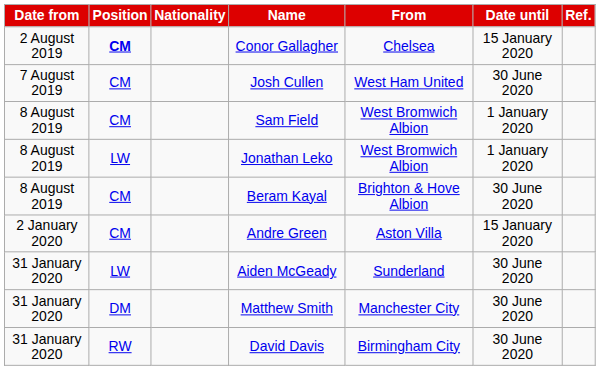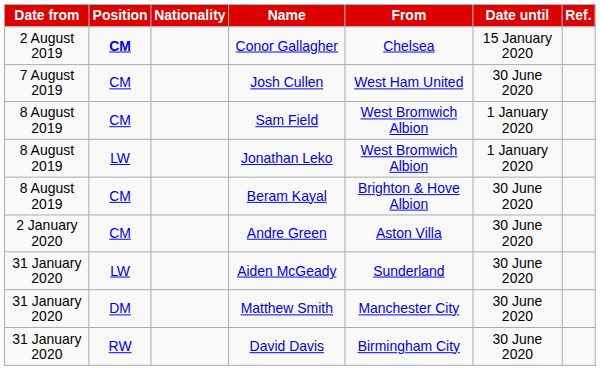Andre Green | Date until: 15 January 2020 -> 30 June 2020
